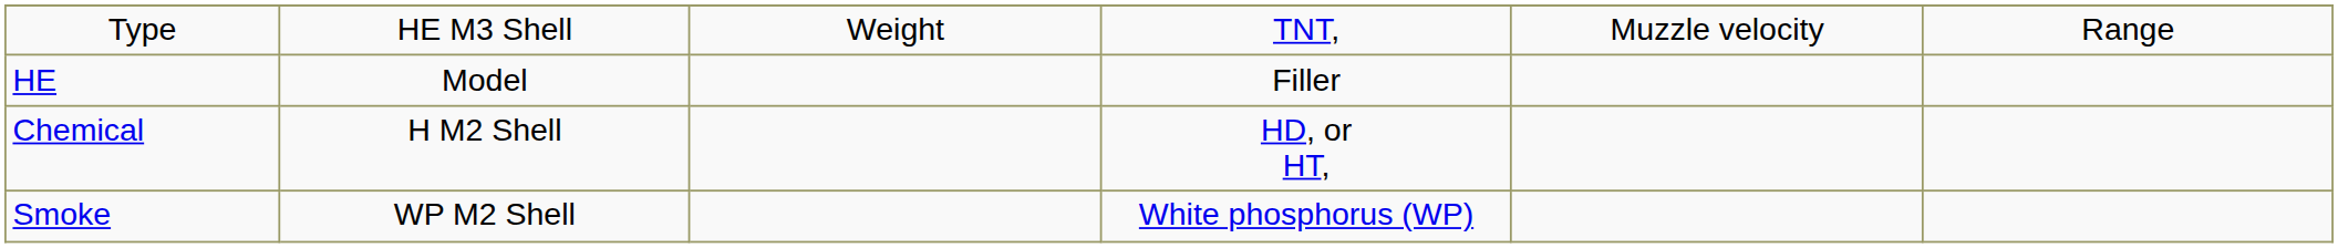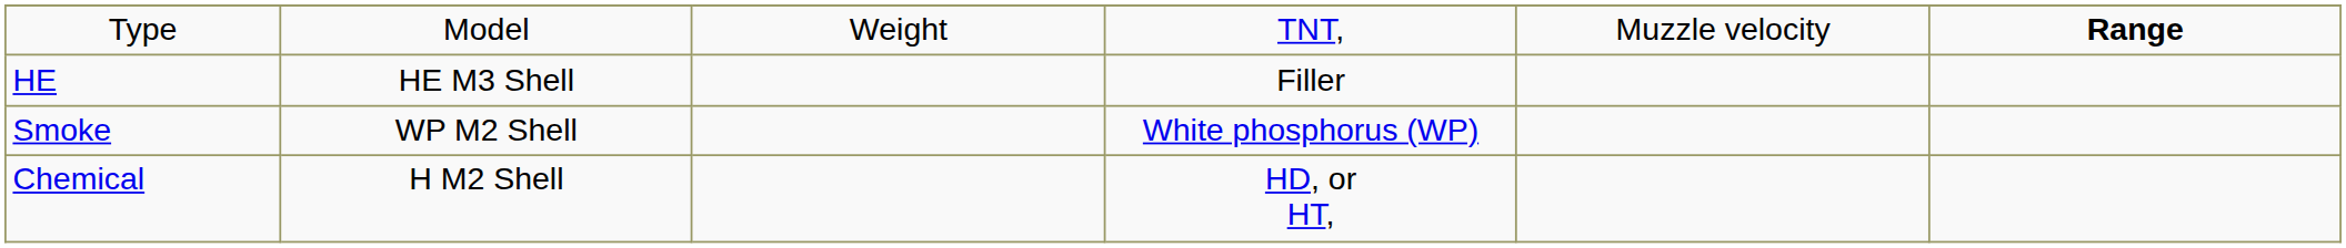Type | column 2: HE M3 Shell -> Model
Type | column 6: normal -> bold
HE | column 2: Model -> HE M3 Shell
rows swapped: Smoke <-> Chemical
